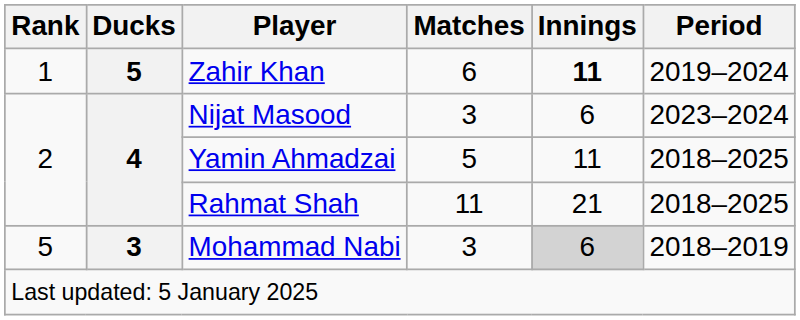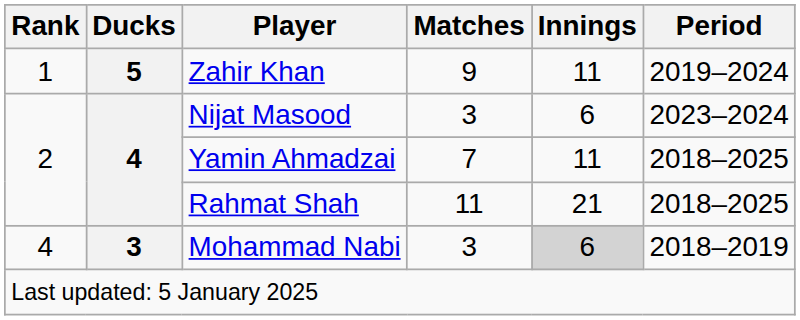Zahir Khan | Matches: 6 -> 9
Zahir Khan | Innings: bold -> normal
Yamin Ahmadzai | Matches: 5 -> 7
Mohammad Nabi | Rank: 5 -> 4
